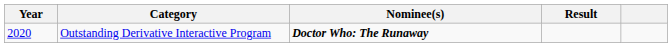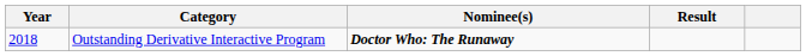Outstanding Derivative Interactive Program | Year: 2020 -> 2018
